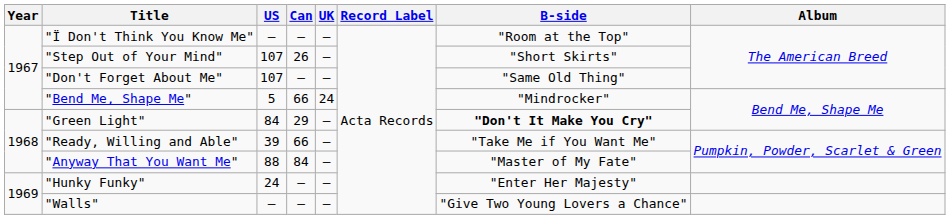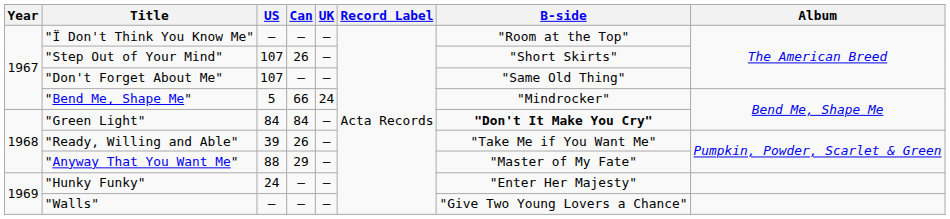"Green Light" | Can: 29 -> 84
"Ready, Willing and Able" | Can: 66 -> 26
"Anyway That You Want Me" | Can: 84 -> 29
